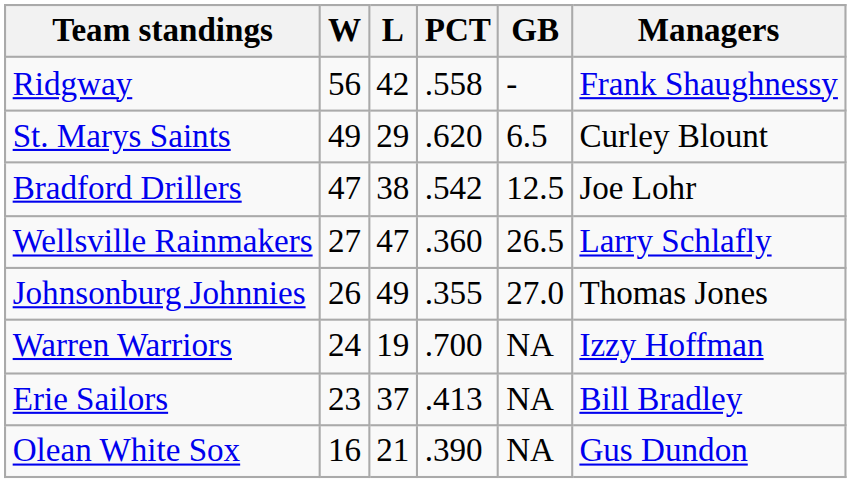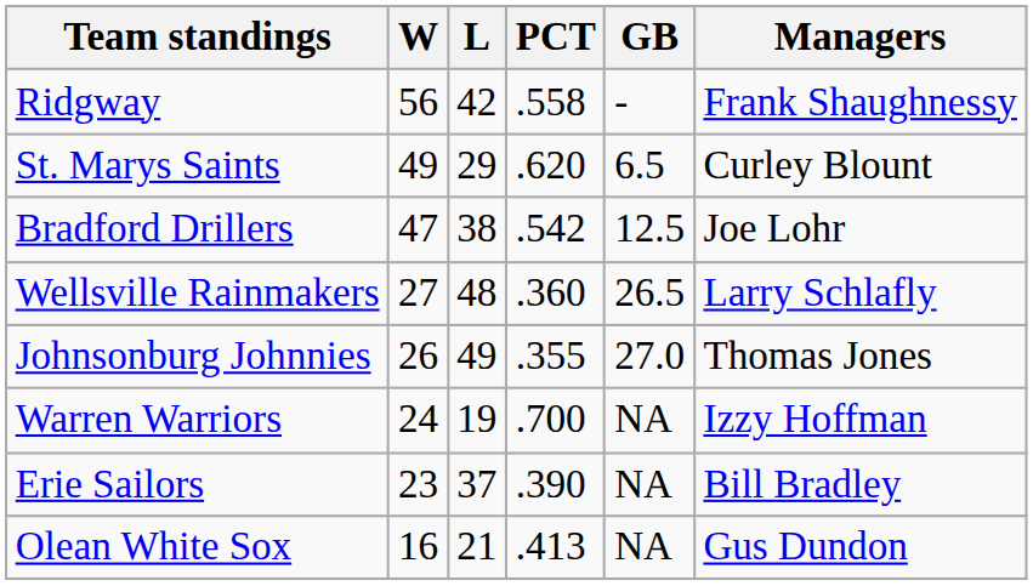Wellsville Rainmakers | L: 47 -> 48
Erie Sailors | PCT: .413 -> .390
Olean White Sox | PCT: .390 -> .413
